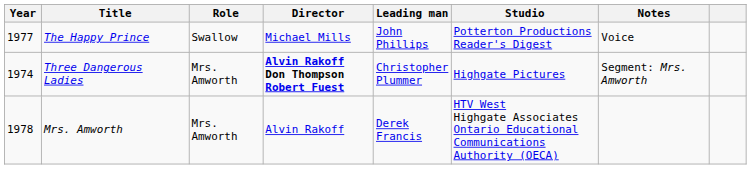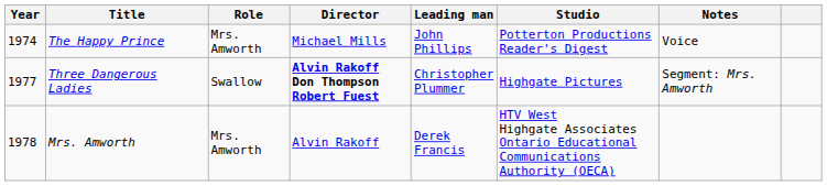The Happy Prince | Year: 1977 -> 1974
The Happy Prince | Role: Swallow -> Mrs. Amworth
Three Dangerous Ladies | Year: 1974 -> 1977
Three Dangerous Ladies | Role: Mrs. Amworth -> Swallow
